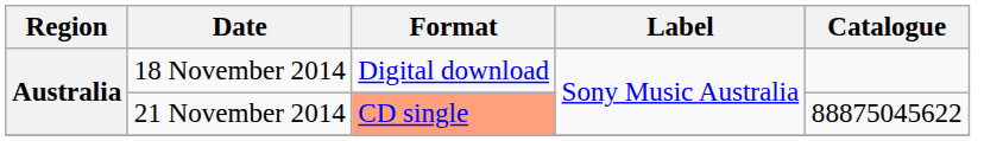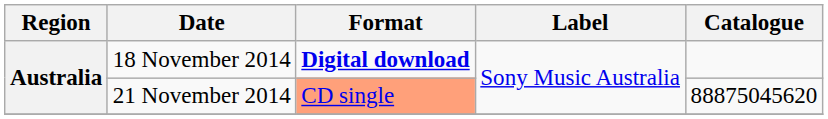18 November 2014 | Format: normal -> bold
21 November 2014 | Catalogue: 88875045622 -> 88875045620
